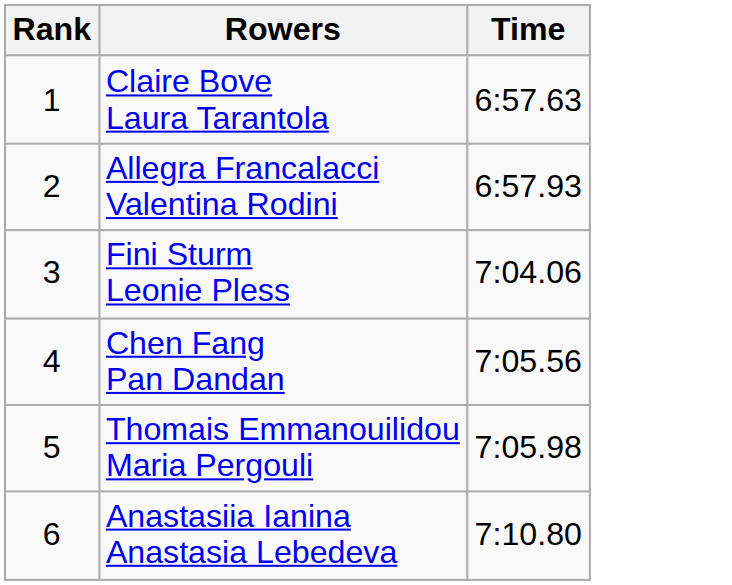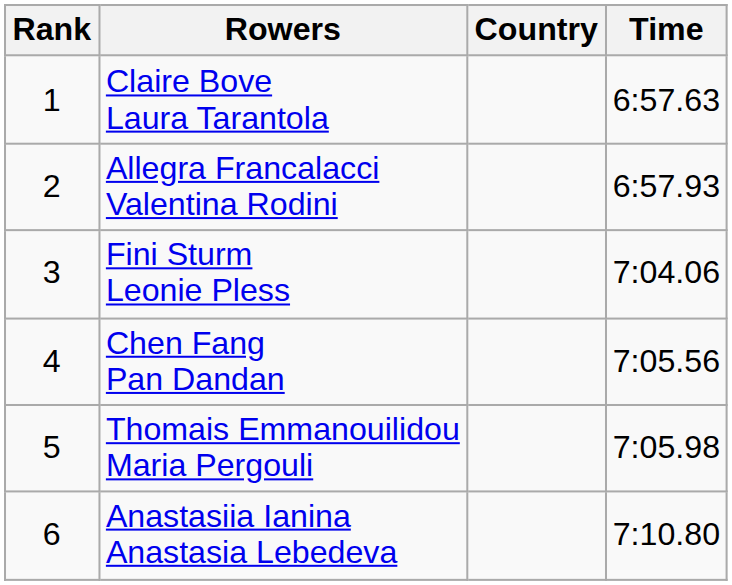+ column: Country
